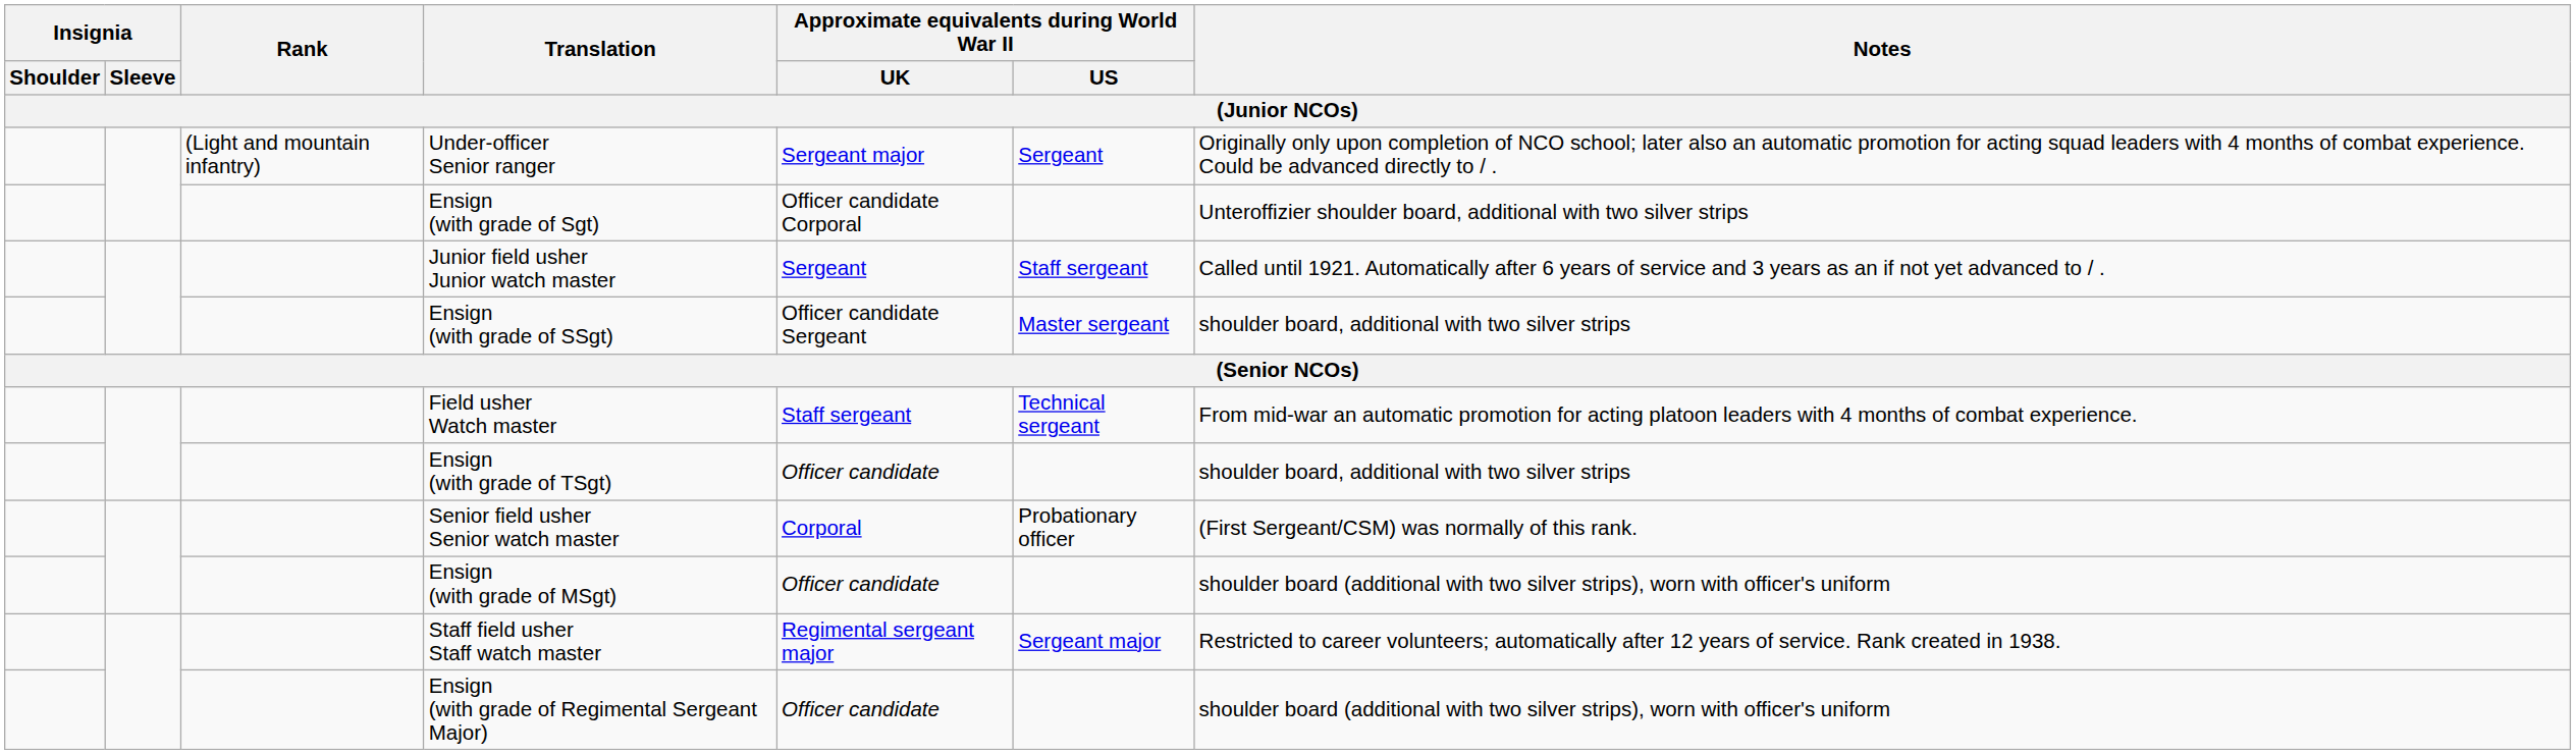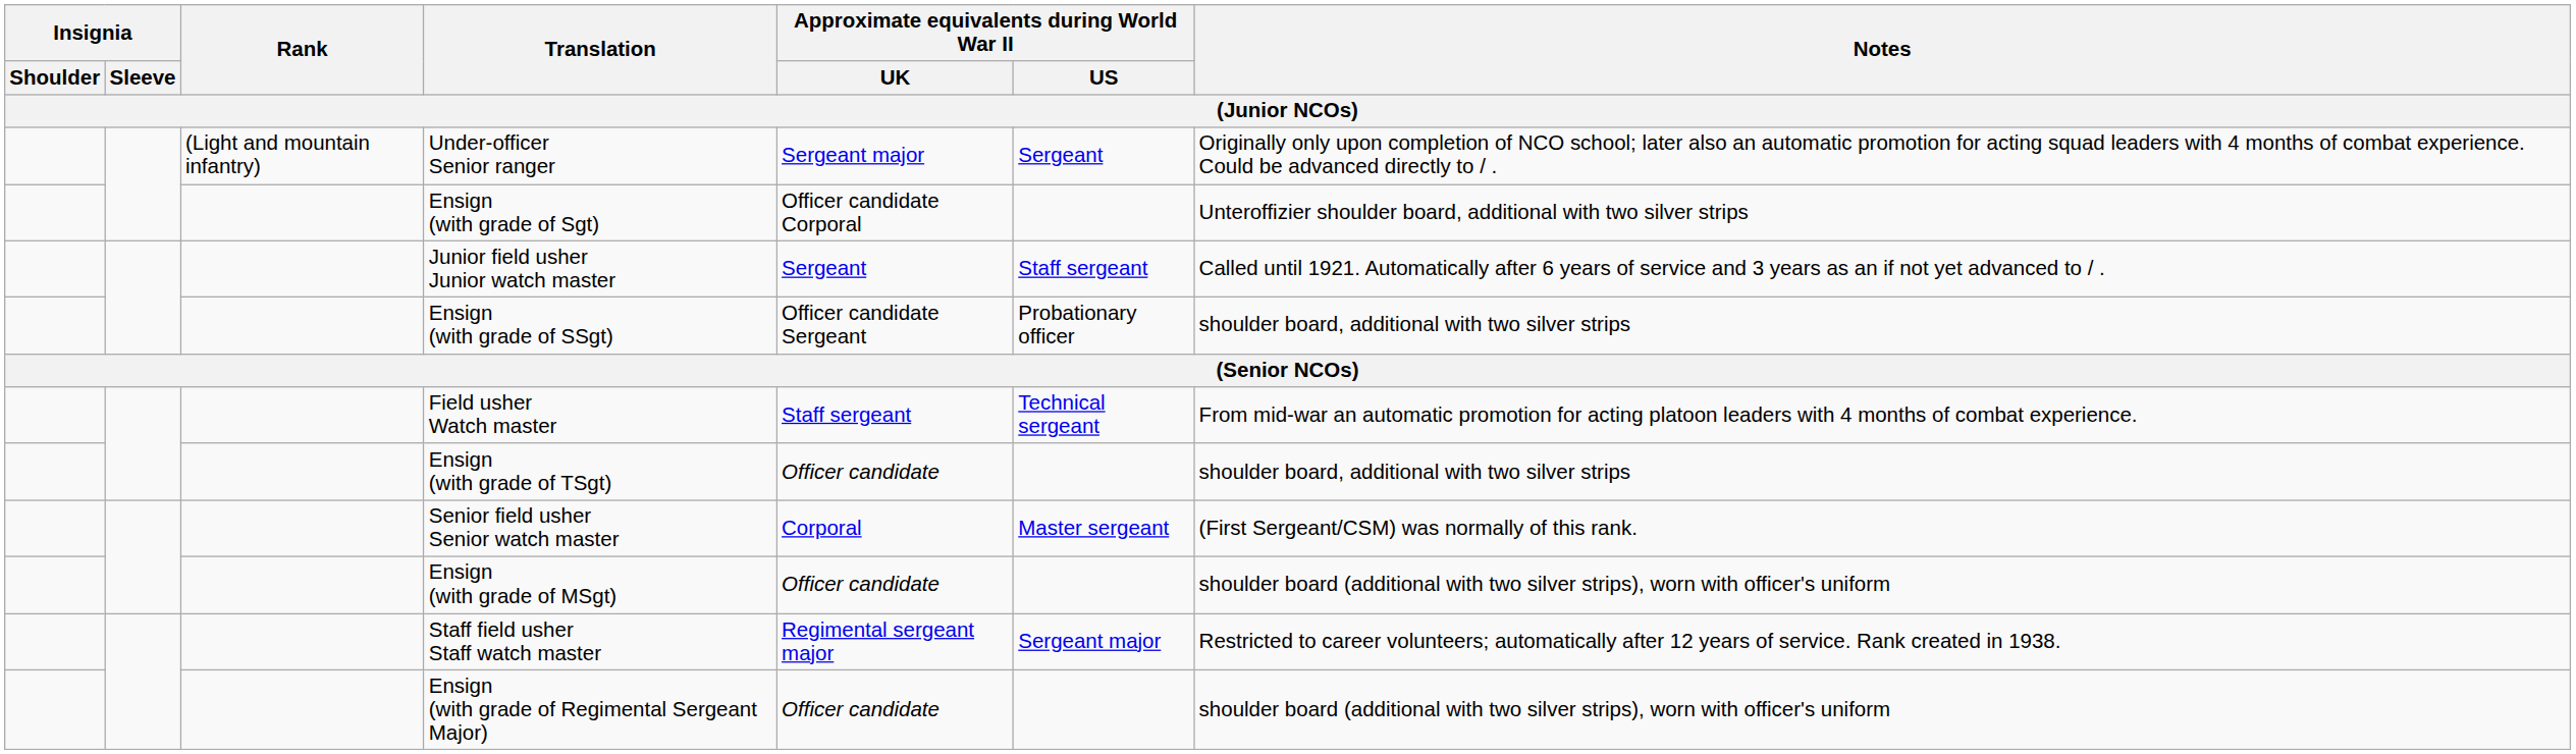Ensign (with grade of SSgt) | Approximate equivalents during World War II / US: Master sergeant -> Probationary officer
Senior field usher Senior watch master | Approximate equivalents during World War II / US: Probationary officer -> Master sergeant
